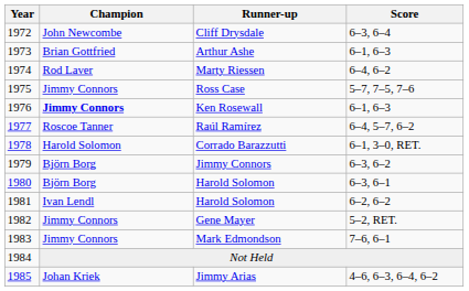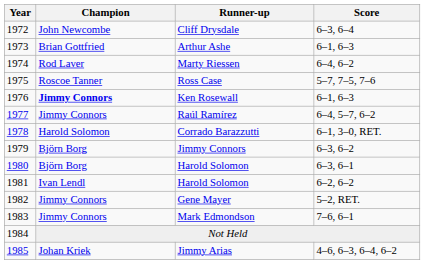Ross Case | Champion: Jimmy Connors -> Roscoe Tanner
Raúl Ramírez | Champion: Roscoe Tanner -> Jimmy Connors
